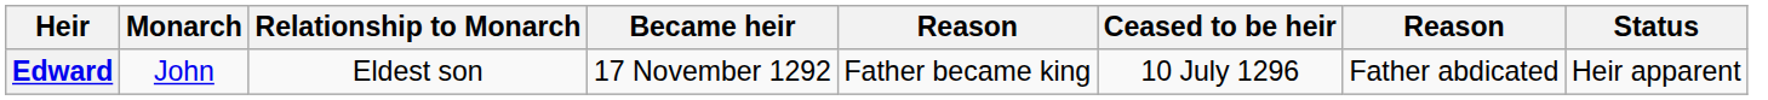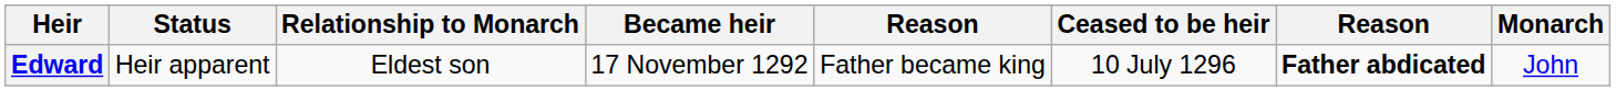columns swapped: Status <-> Monarch
Edward | column 7: normal -> bold
